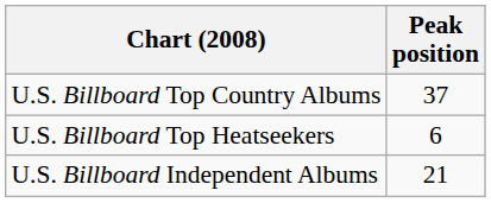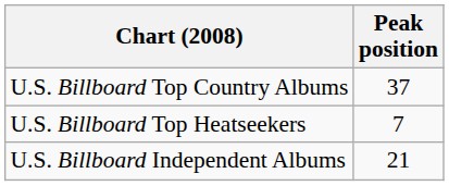U.S. Billboard Top Heatseekers | Peak position: 6 -> 7
